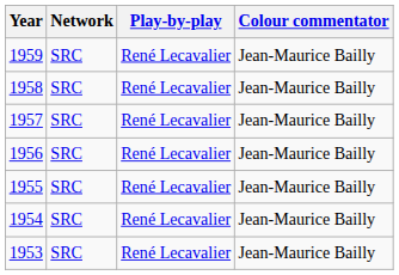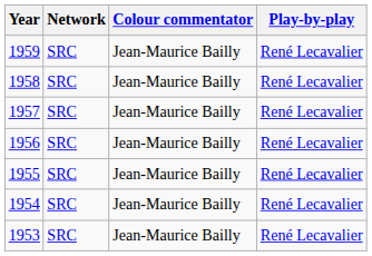columns swapped: Play-by-play <-> Colour commentator
